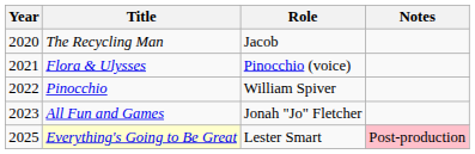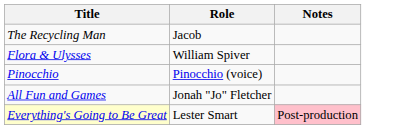- column: Year | 2020 | 2021 | 2022 | 2023 | 2025
Flora & Ulysses | Role: Pinocchio (voice) -> William Spiver
Pinocchio | Role: William Spiver -> Pinocchio (voice)
